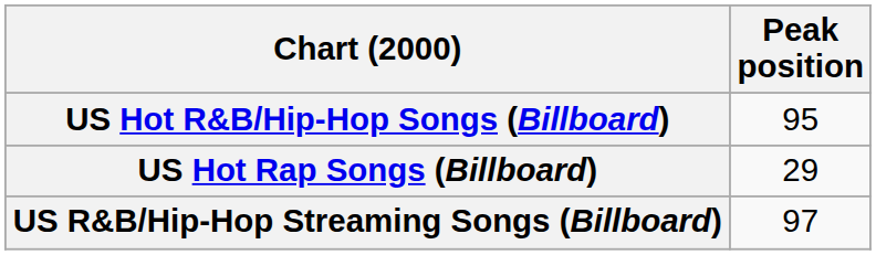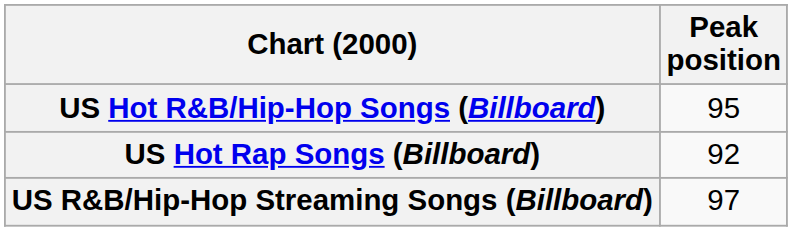US Hot Rap Songs (Billboard) | Peak position: 29 -> 92
